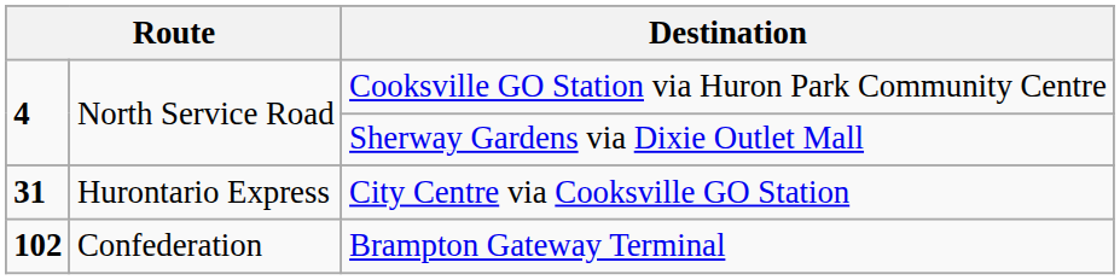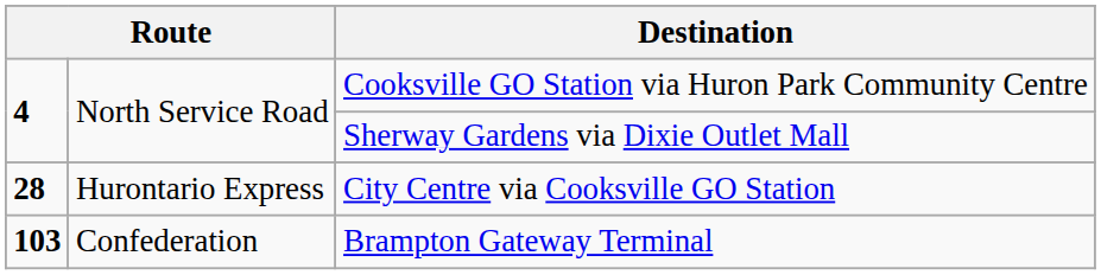City Centre via Cooksville GO Station | column 1: 31 -> 28
Brampton Gateway Terminal | column 1: 102 -> 103
